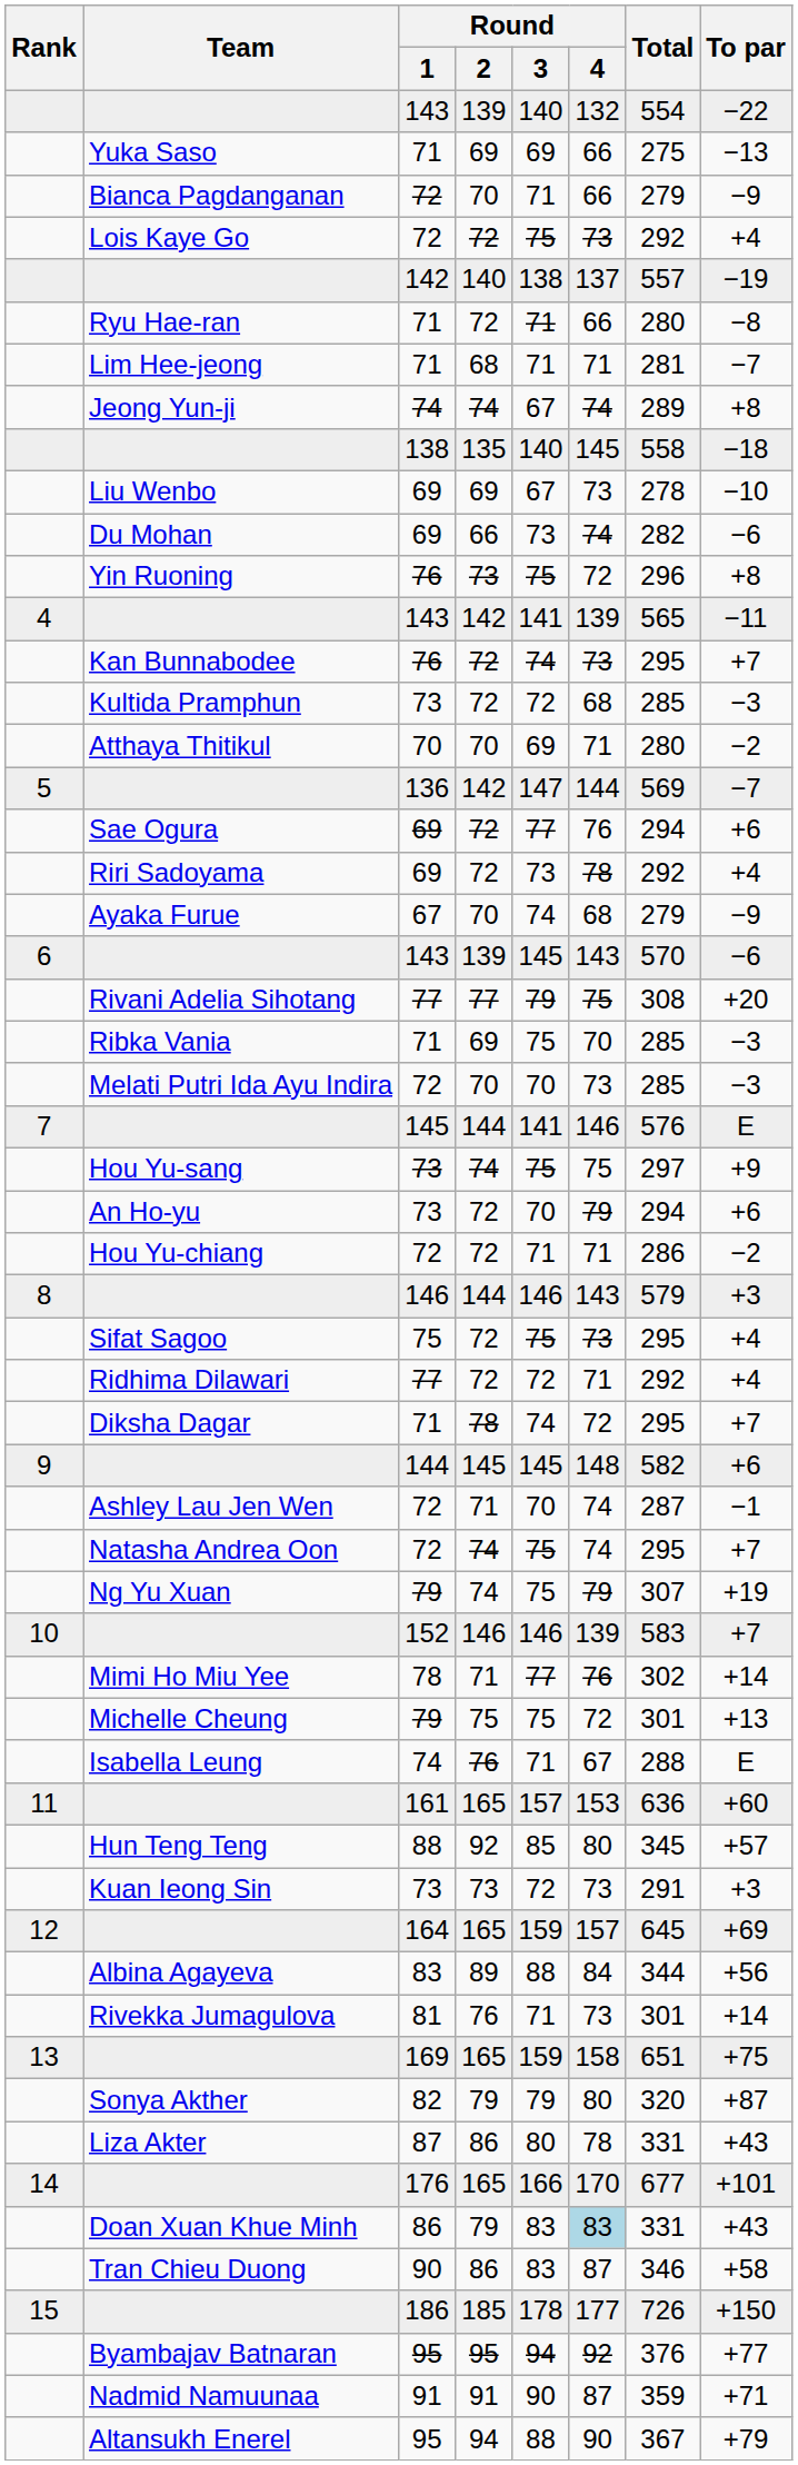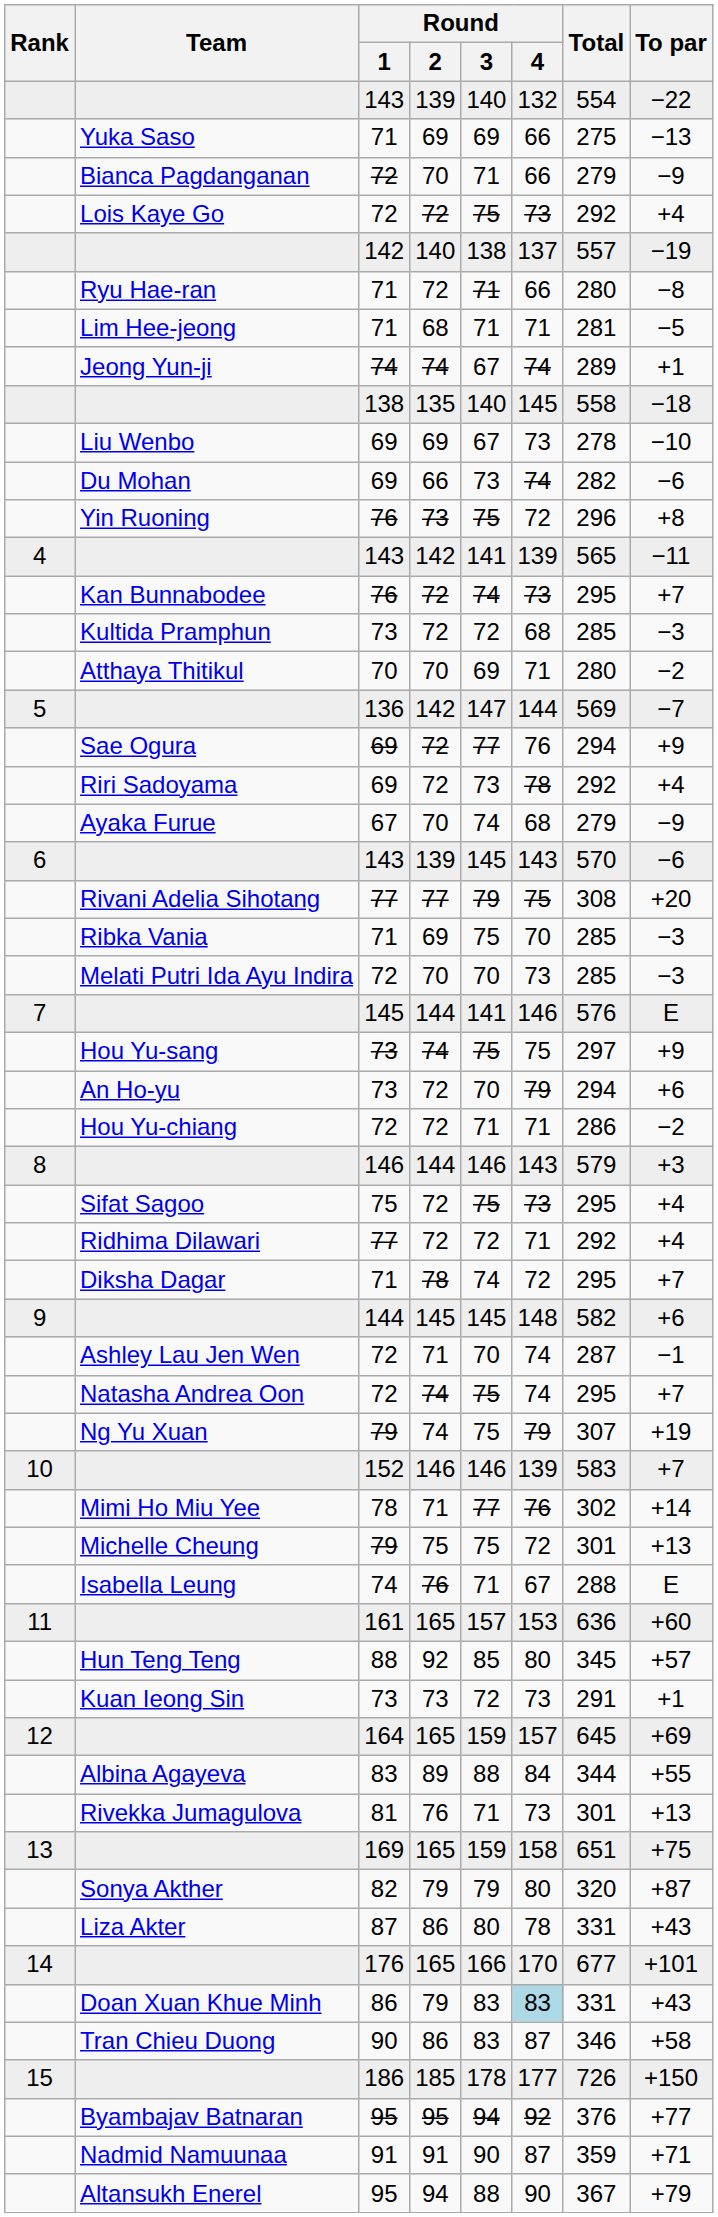Lim Hee-jeong | To par: −7 -> −5
Jeong Yun-ji | To par: +8 -> +1
Sae Ogura | To par: +6 -> +9
Kuan Ieong Sin | To par: +3 -> +1
Albina Agayeva | To par: +56 -> +55
Rivekka Jumagulova | To par: +14 -> +13
